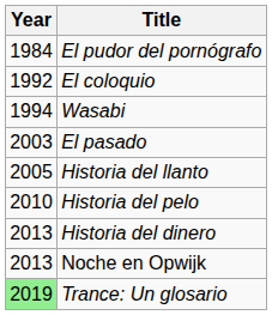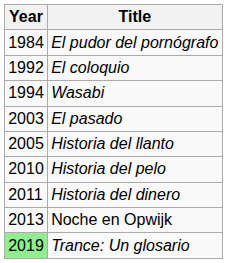Historia del dinero | Year: 2013 -> 2011
